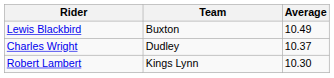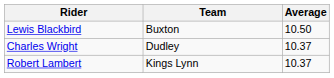Lewis Blackbird | Average: 10.49 -> 10.50
Robert Lambert | Average: 10.30 -> 10.37
